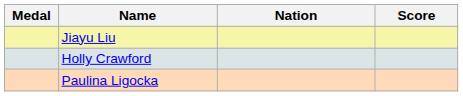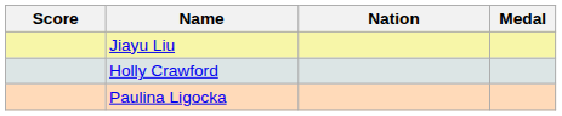columns swapped: Medal <-> Score
